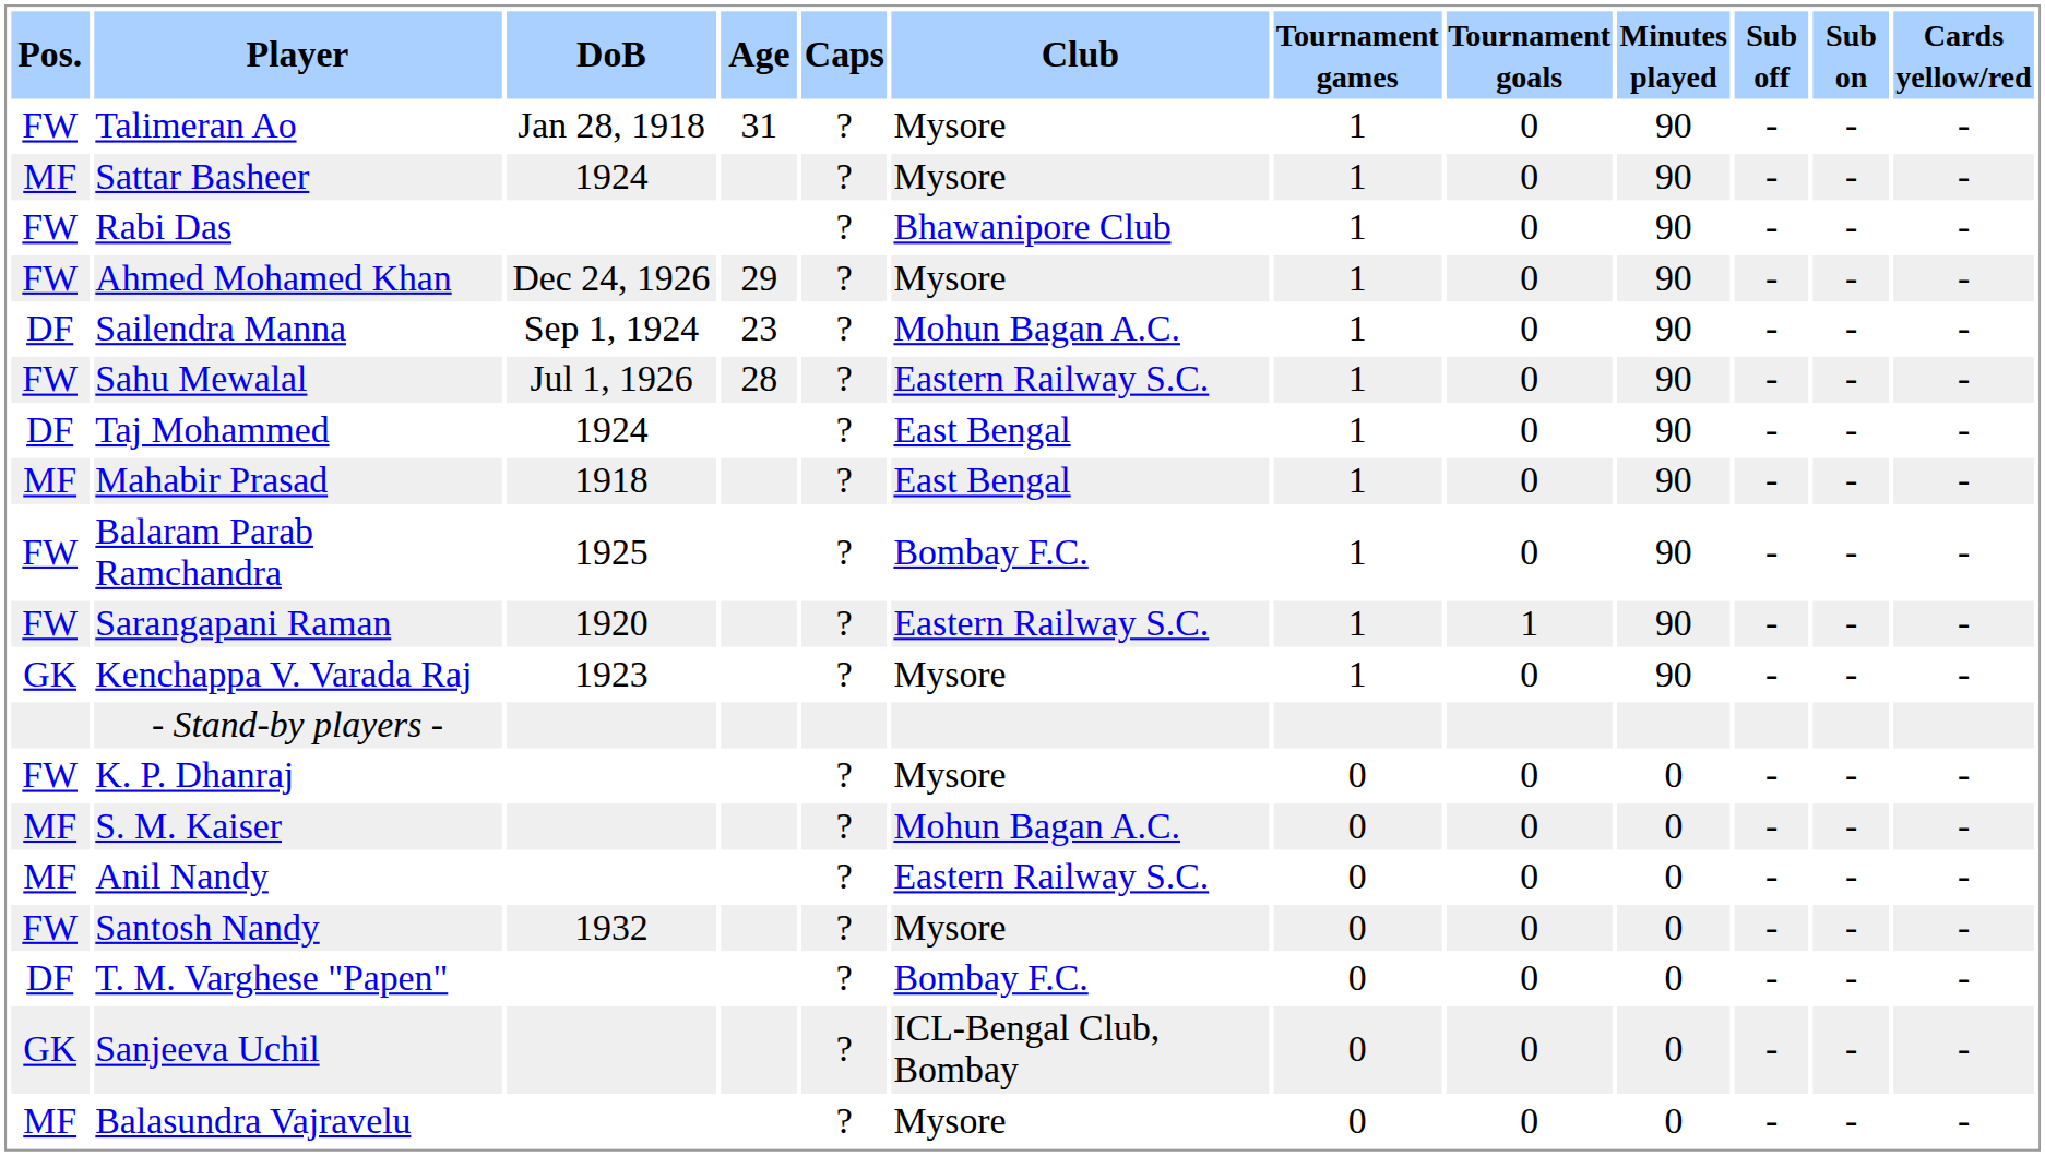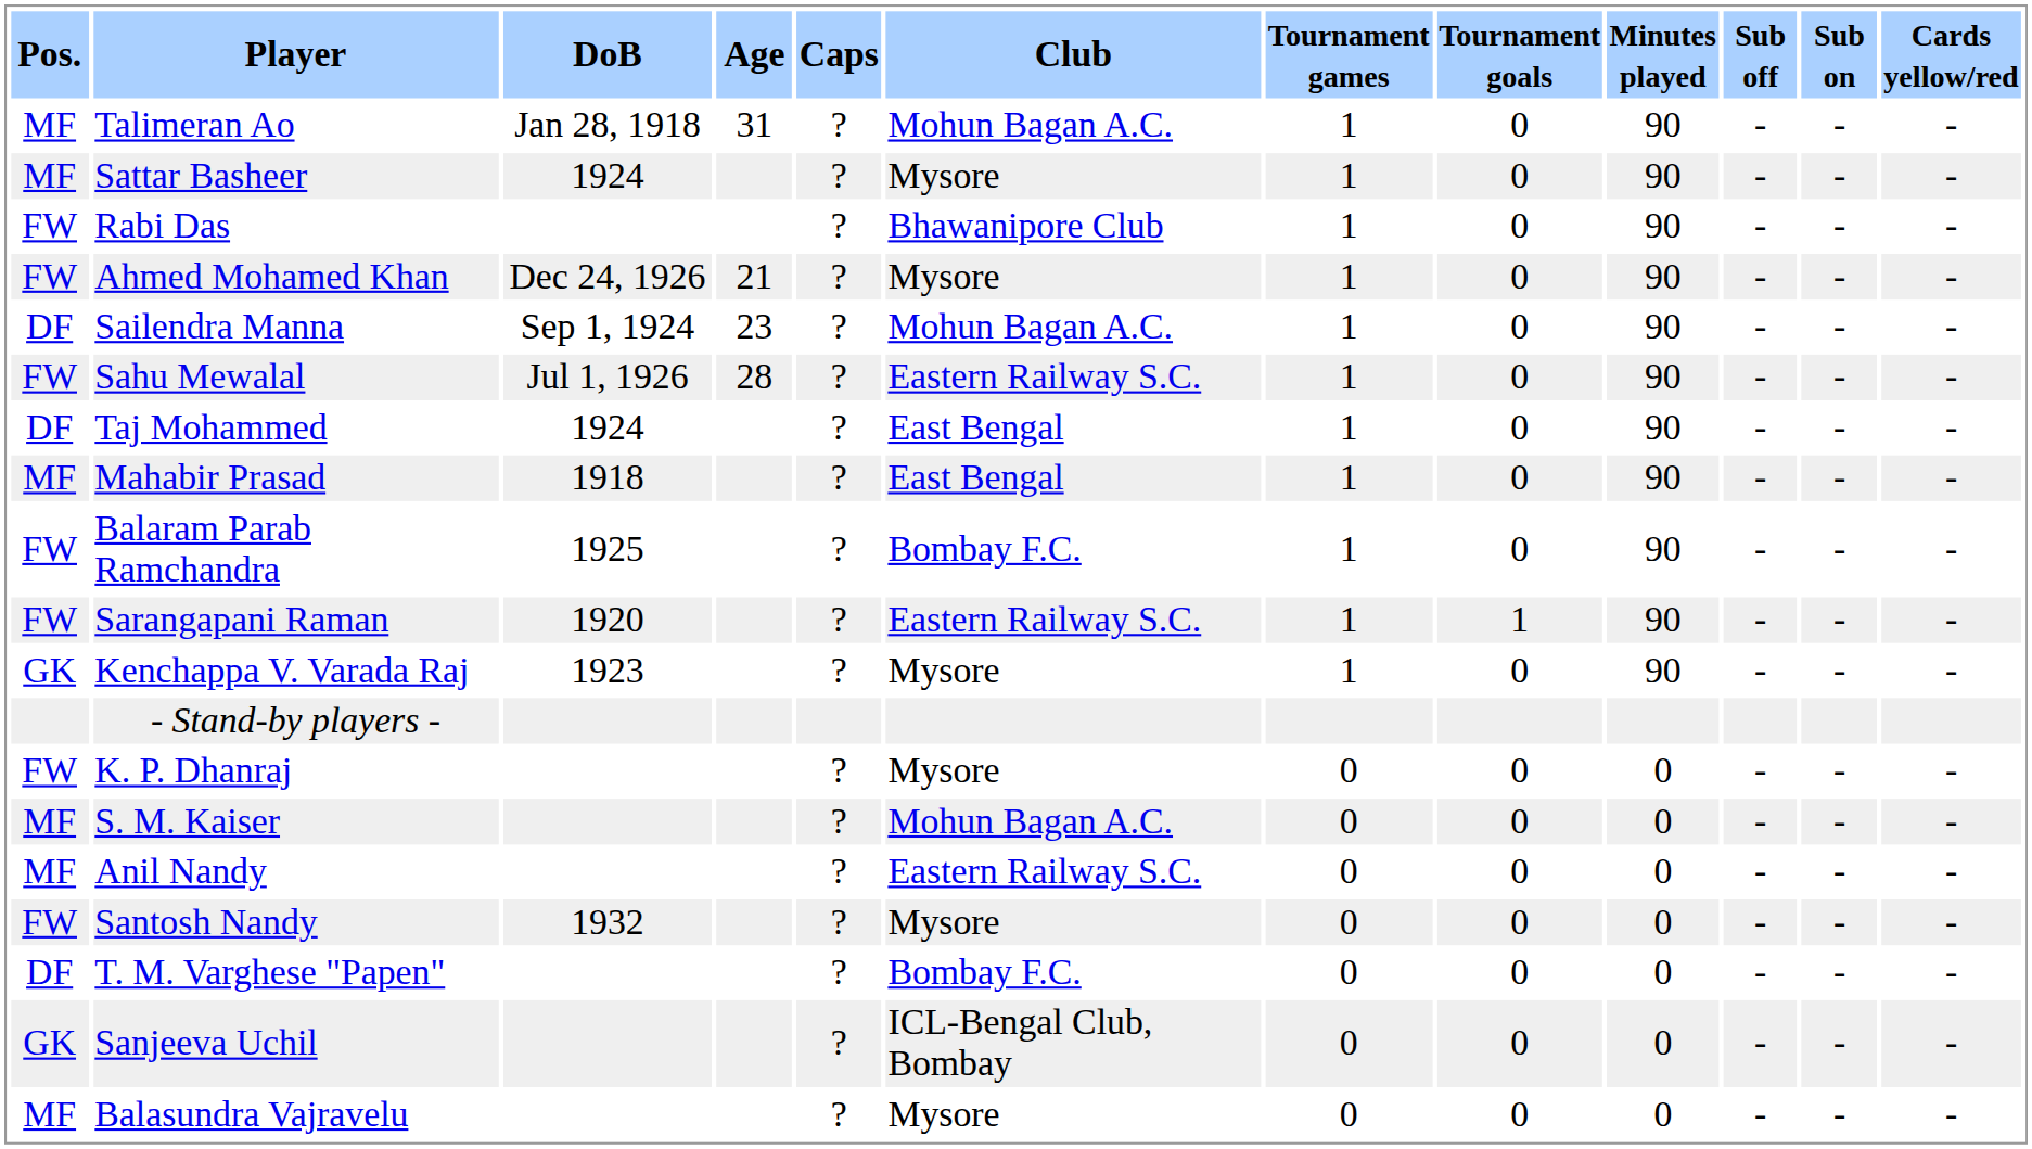Talimeran Ao | Pos.: FW -> MF
Talimeran Ao | Club: Mysore -> Mohun Bagan A.C.
Ahmed Mohamed Khan | Age: 29 -> 21
